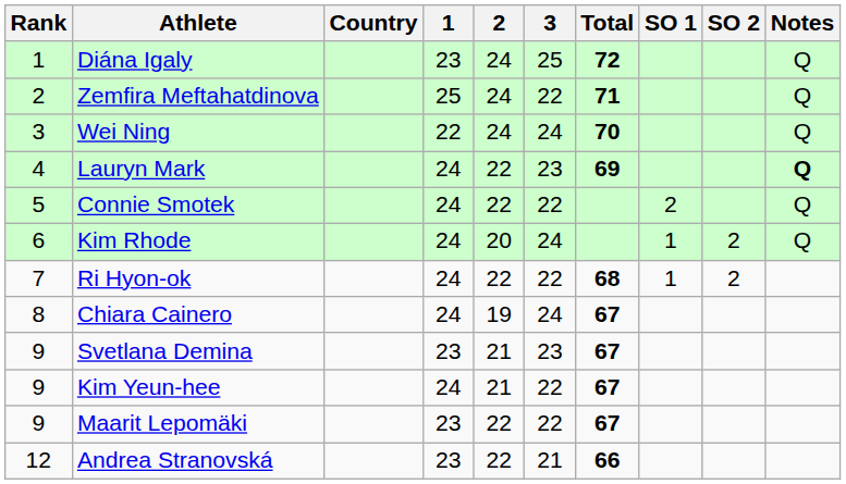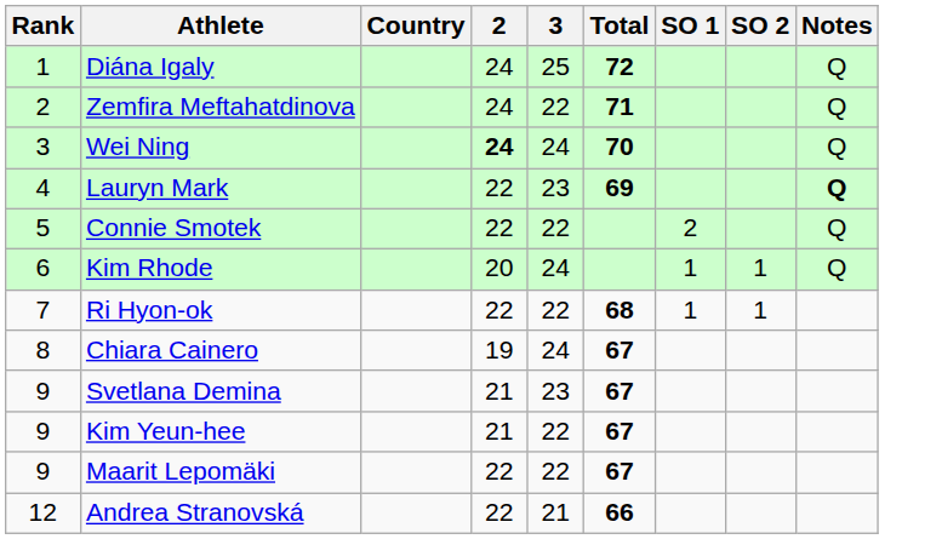- column: 1 | 23 | 25 | 22 | 24 | 24 | 24 | 24 | 24 | 23 | 24 | 23 | 23
Wei Ning | 2: normal -> bold
Kim Rhode | SO 2: 2 -> 1
Ri Hyon-ok | SO 2: 2 -> 1
